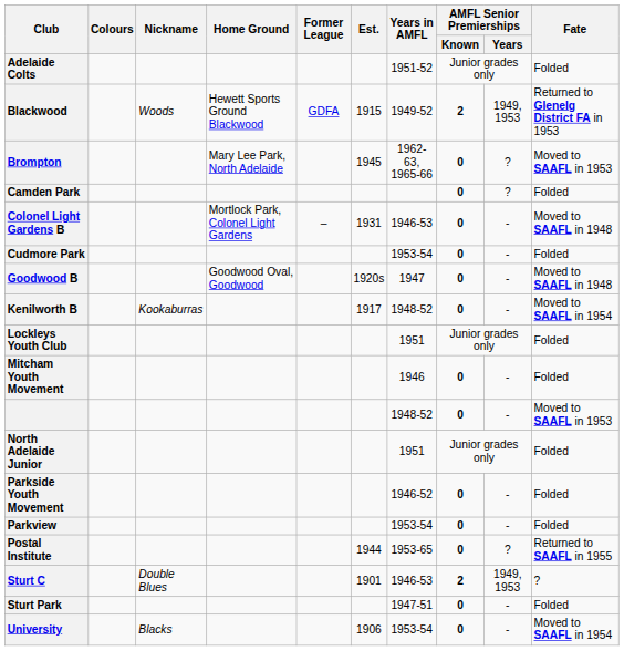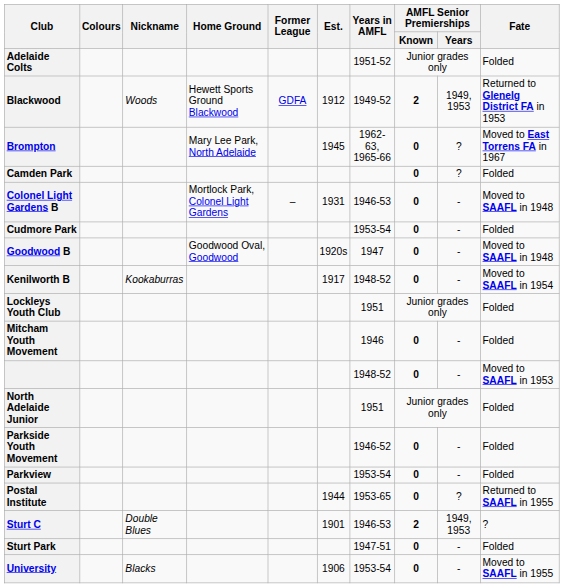Blackwood | Est.: 1915 -> 1912
Brompton | Fate: Moved to SAAFL in 1953 -> Moved to East Torrens FA in 1967
University | Fate: Moved to SAAFL in 1954 -> Moved to SAAFL in 1955
